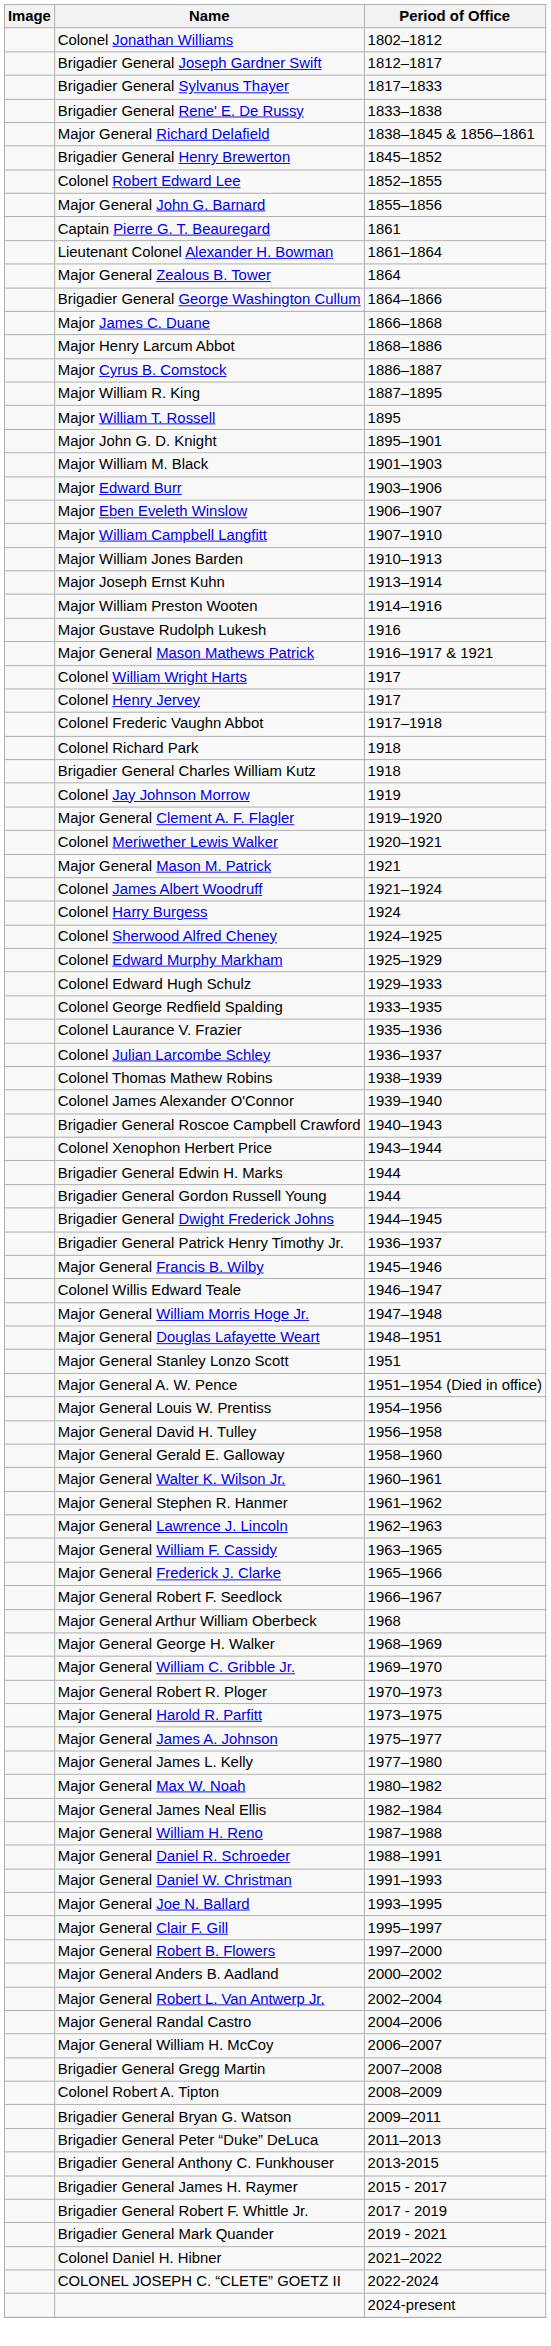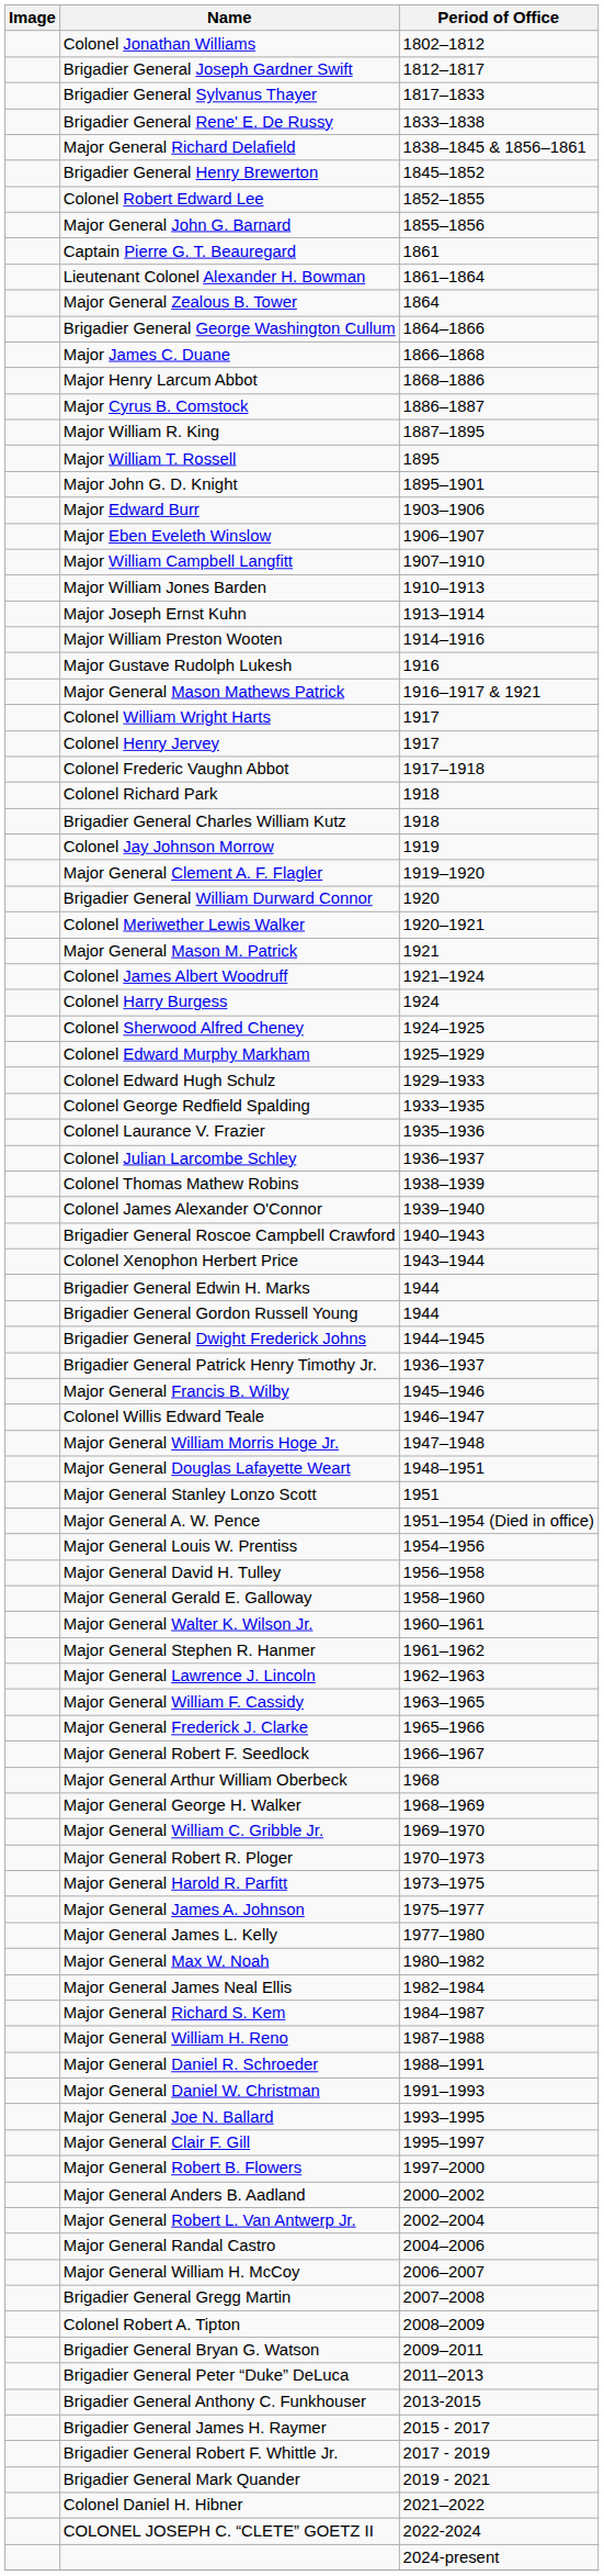- row: Major William M. Black | 1901–1903
+ row: Brigadier General William Durward Connor | 1920
+ row: Major General Richard S. Kem | 1984–1987
